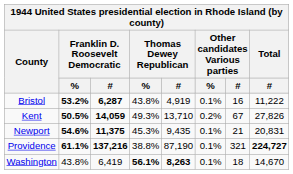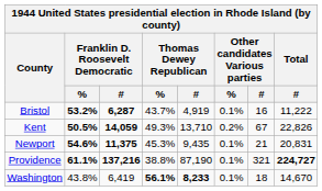Bristol | column 4: 43.8% -> 43.7%
Kent | column 8: 27,826 -> 22,826
Washington | column 5: 8,263 -> 8,233
